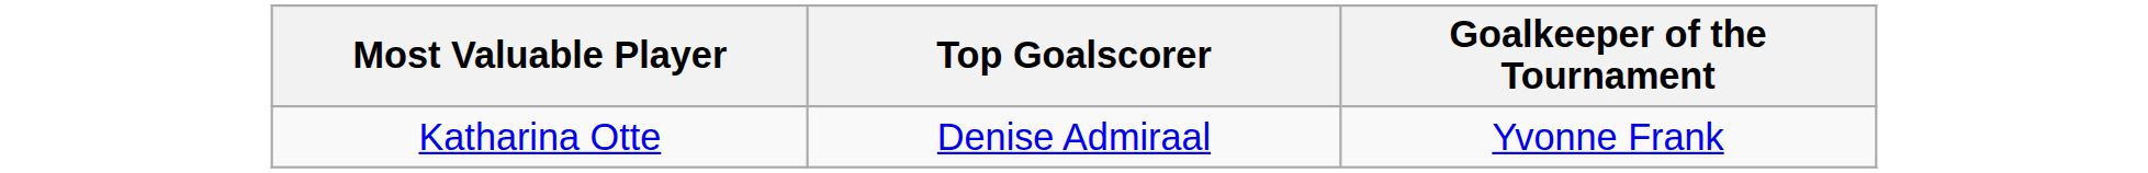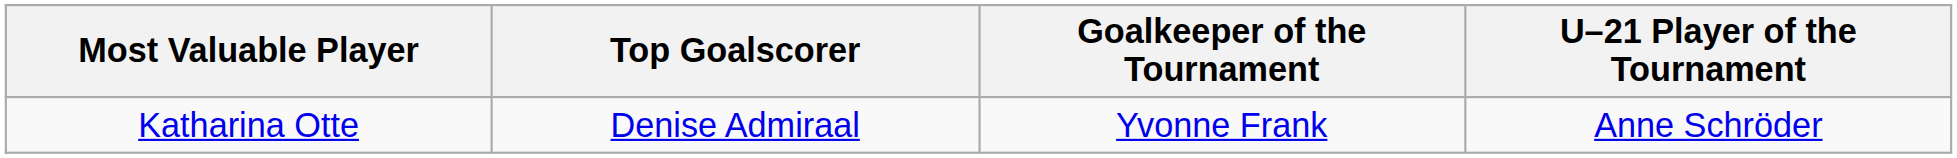+ column: U–21 Player of the Tournament | Anne Schröder
